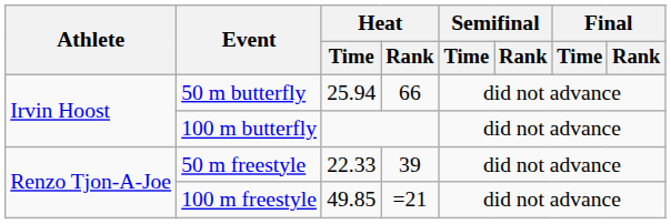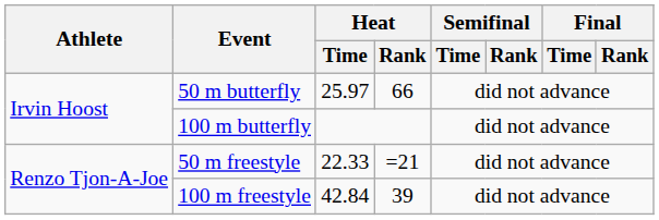50 m butterfly | Heat / Time: 25.94 -> 25.97
50 m freestyle | Heat / Rank: 39 -> =21
100 m freestyle | Heat / Time: 49.85 -> 42.84
100 m freestyle | Heat / Rank: =21 -> 39
